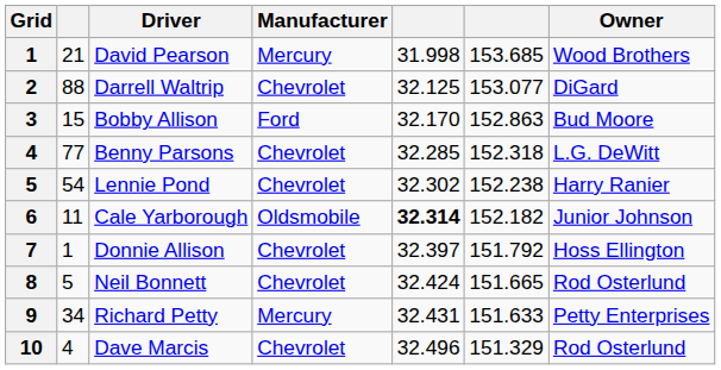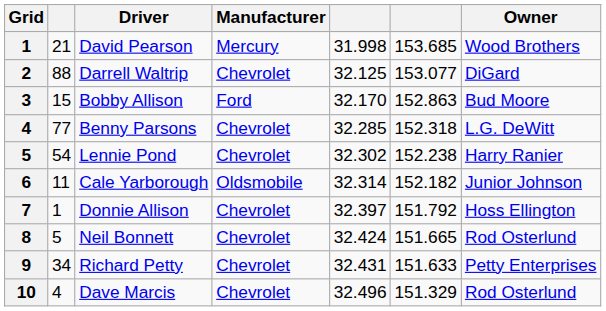Cale Yarborough | column 5: bold -> normal
Richard Petty | Manufacturer: Mercury -> Chevrolet
